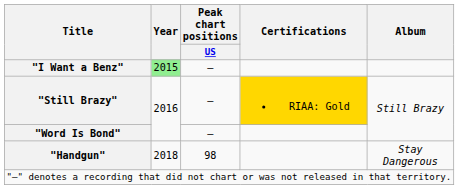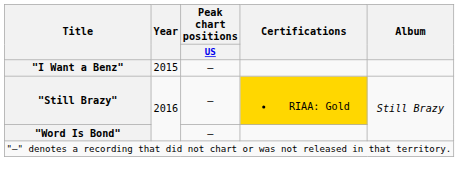"I Want a Benz" | Year: lightgreen background -> no background
- row: "Handgun" | 2018 | 98 | Stay Dangerous
